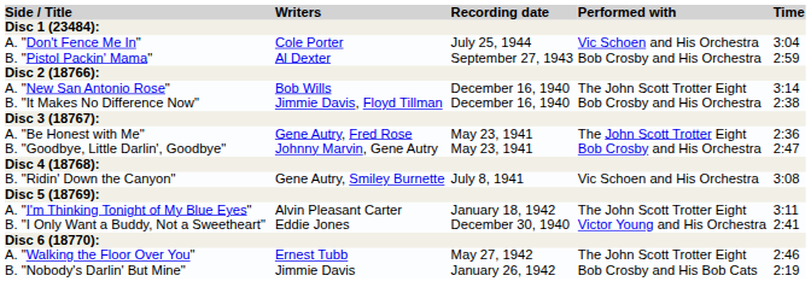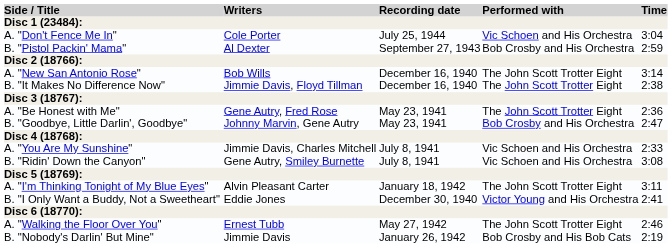B. "It Makes No Difference Now" | Performed with: Bob Crosby and His Orchestra -> The John Scott Trotter Eight
+ row: A. "You Are My Sunshine" | Jimmie Davis, Charles Mitchell | July 8, 1941 | Vic Schoen and His Orchestra | 2:33
